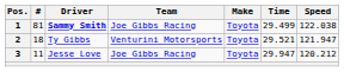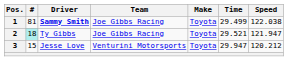2 | #: no background -> paleturquoise background
2 | Team: Venturini Motorsports -> Joe Gibbs Racing
3 | #: 11 -> 15
3 | Team: Joe Gibbs Racing -> Venturini Motorsports
